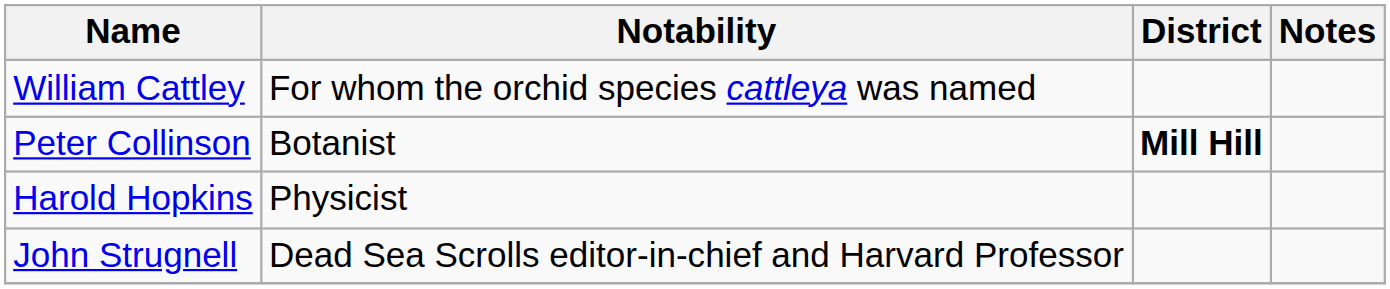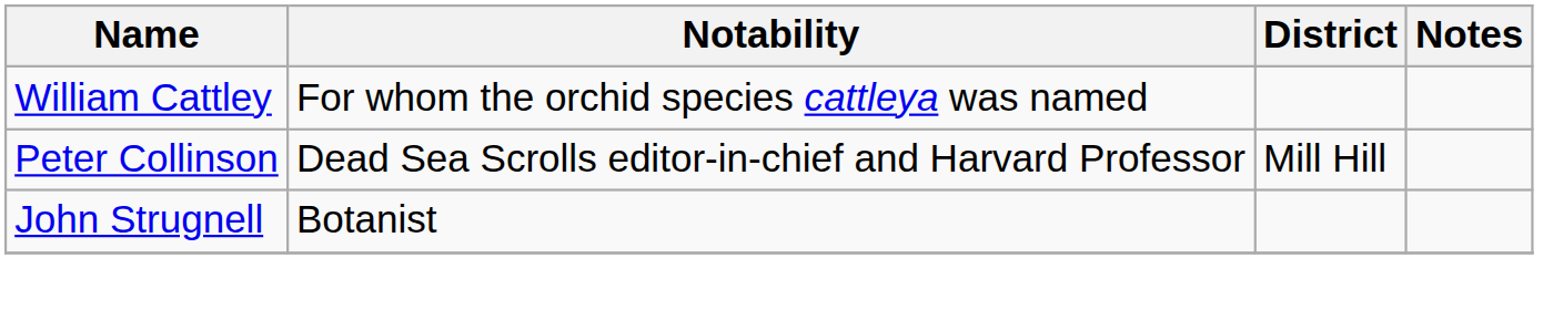Peter Collinson | Notability: Botanist -> Dead Sea Scrolls editor-in-chief and Harvard Professor
Peter Collinson | District: bold -> normal
- row: Harold Hopkins | Physicist
John Strugnell | Notability: Dead Sea Scrolls editor-in-chief and Harvard Professor -> Botanist
